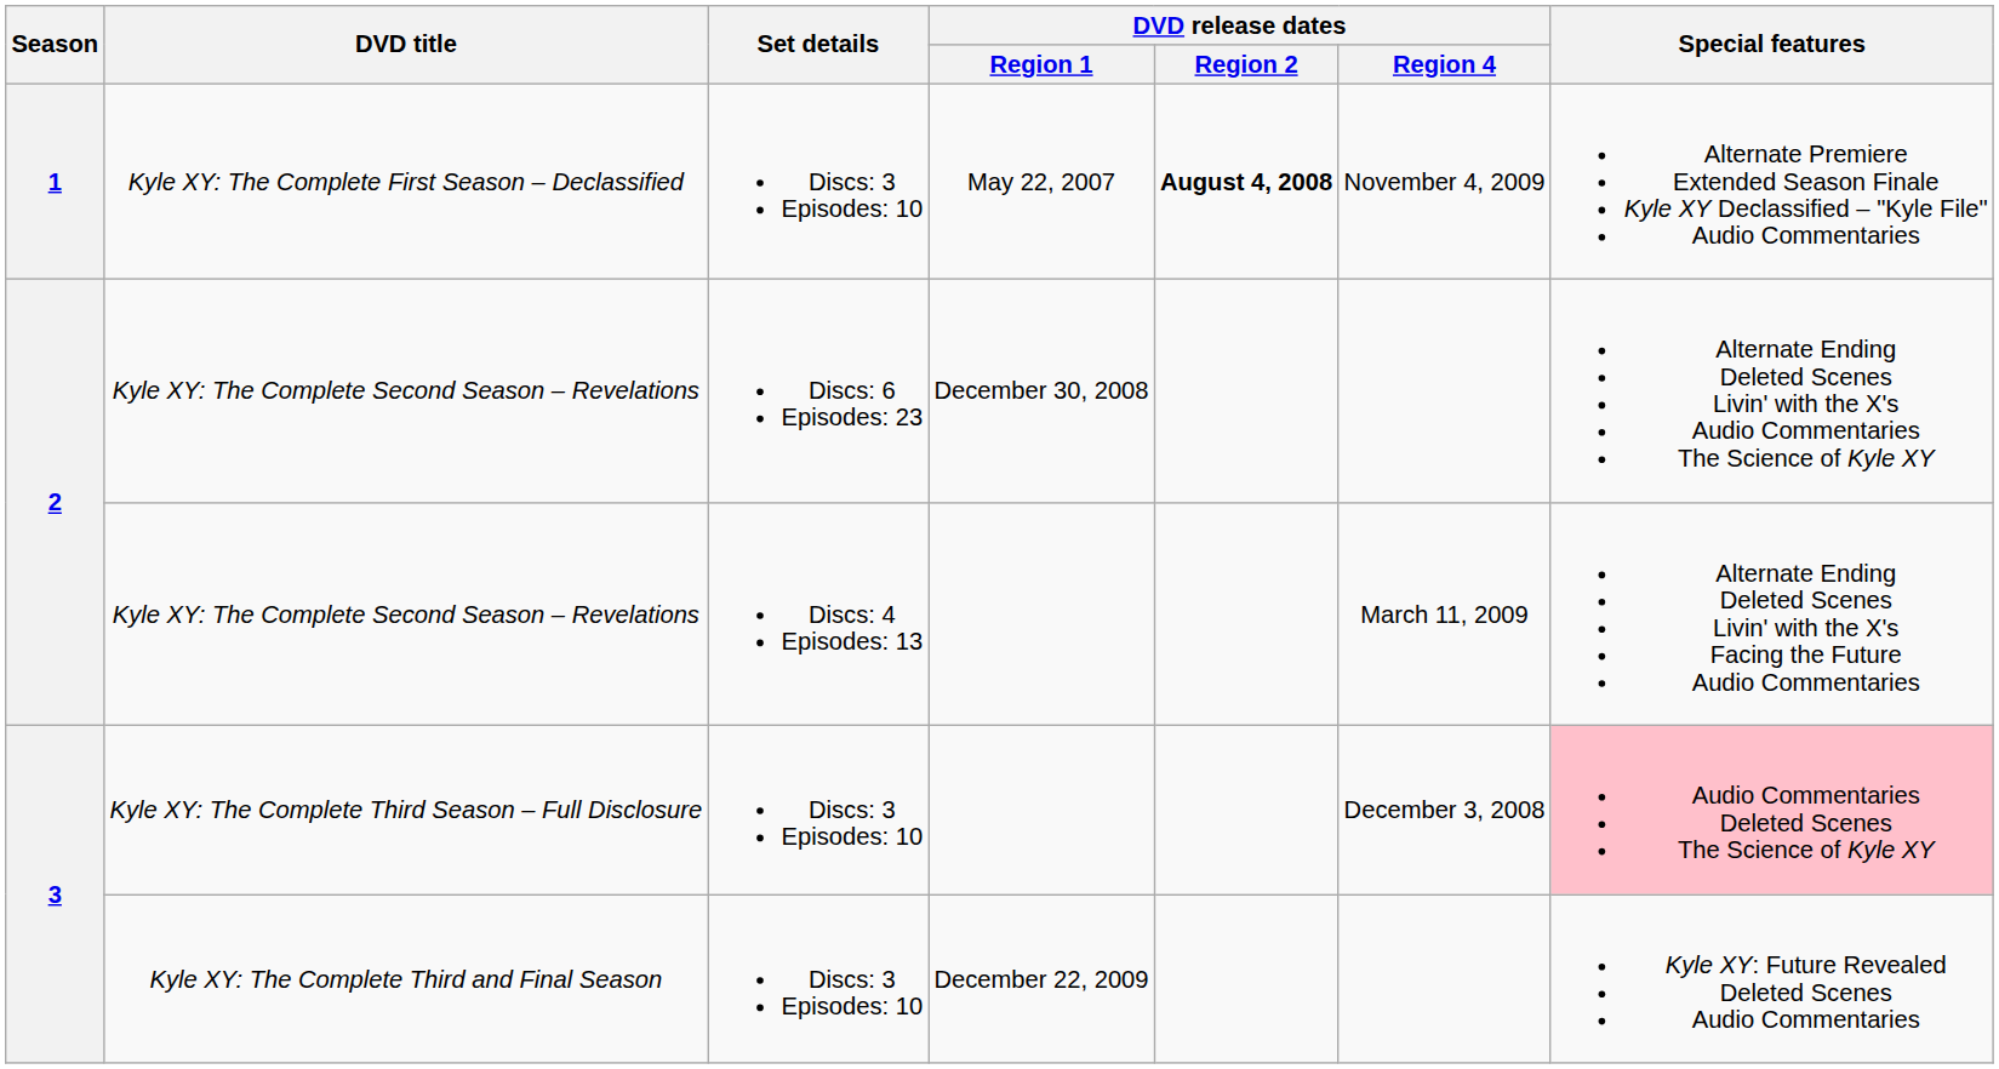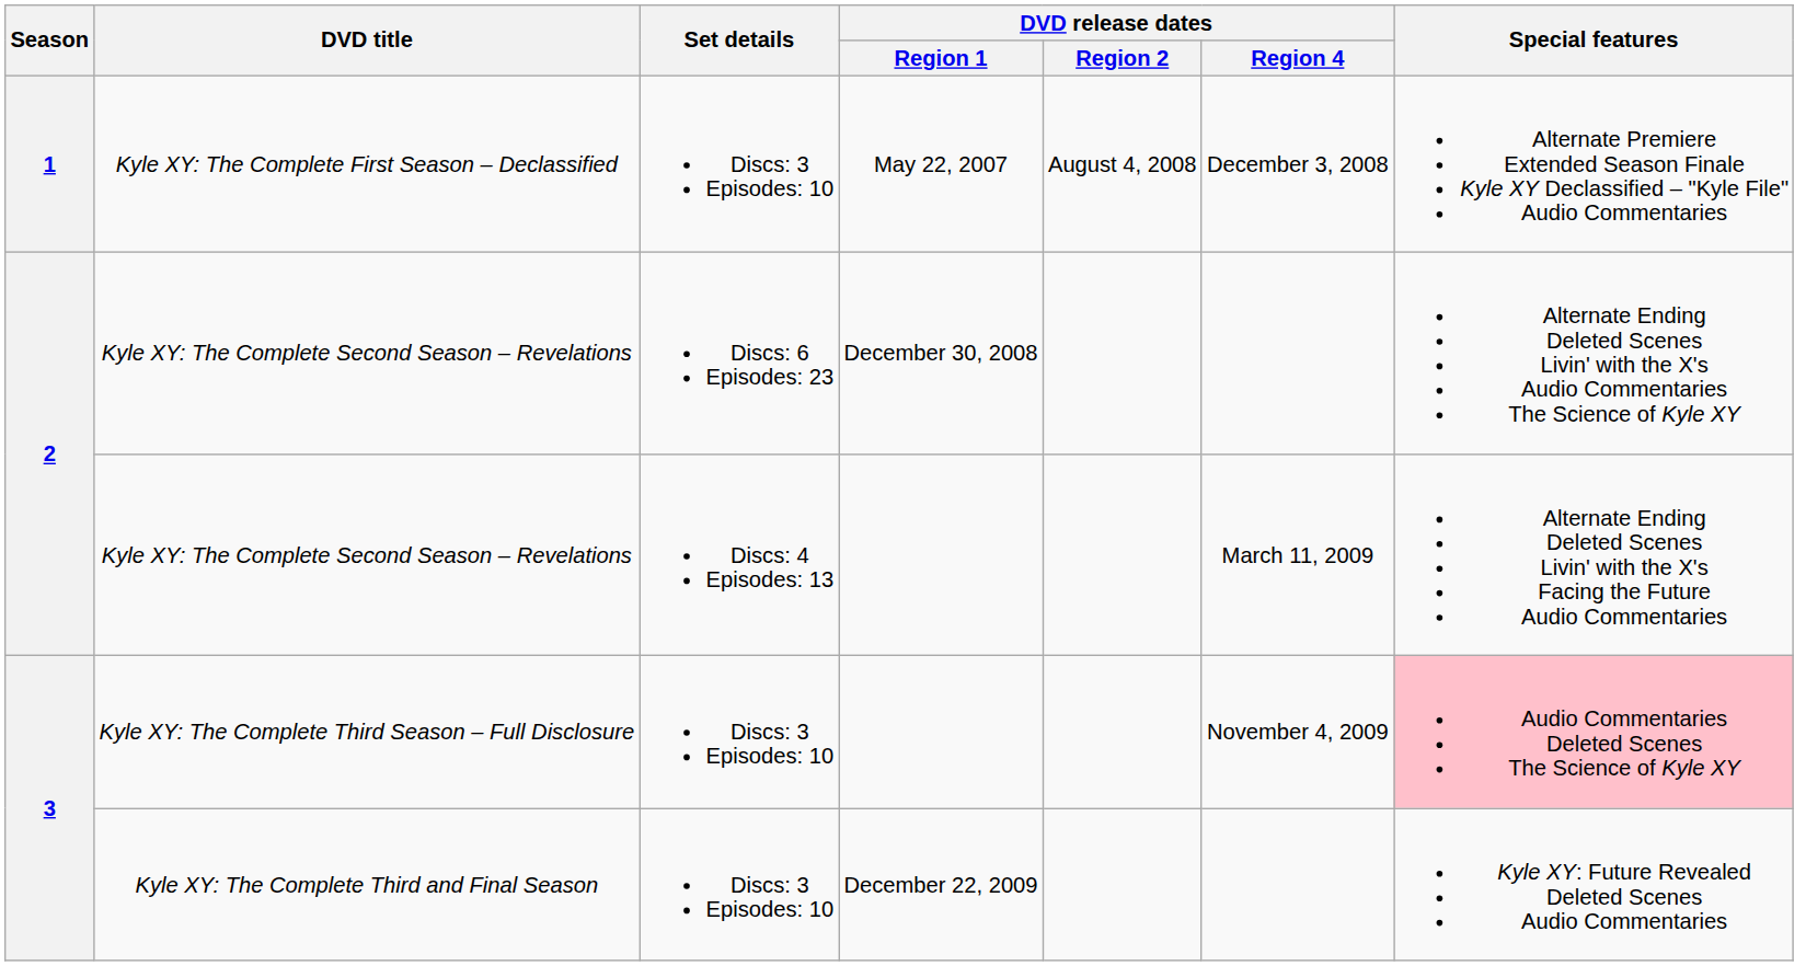Kyle XY: The Complete First Season – Declassified | DVD release dates / Region 2: bold -> normal
Kyle XY: The Complete First Season – Declassified | DVD release dates / Region 4: November 4, 2009 -> December 3, 2008
Kyle XY: The Complete Third Season – Full Disclosure | DVD release dates / Region 4: December 3, 2008 -> November 4, 2009
